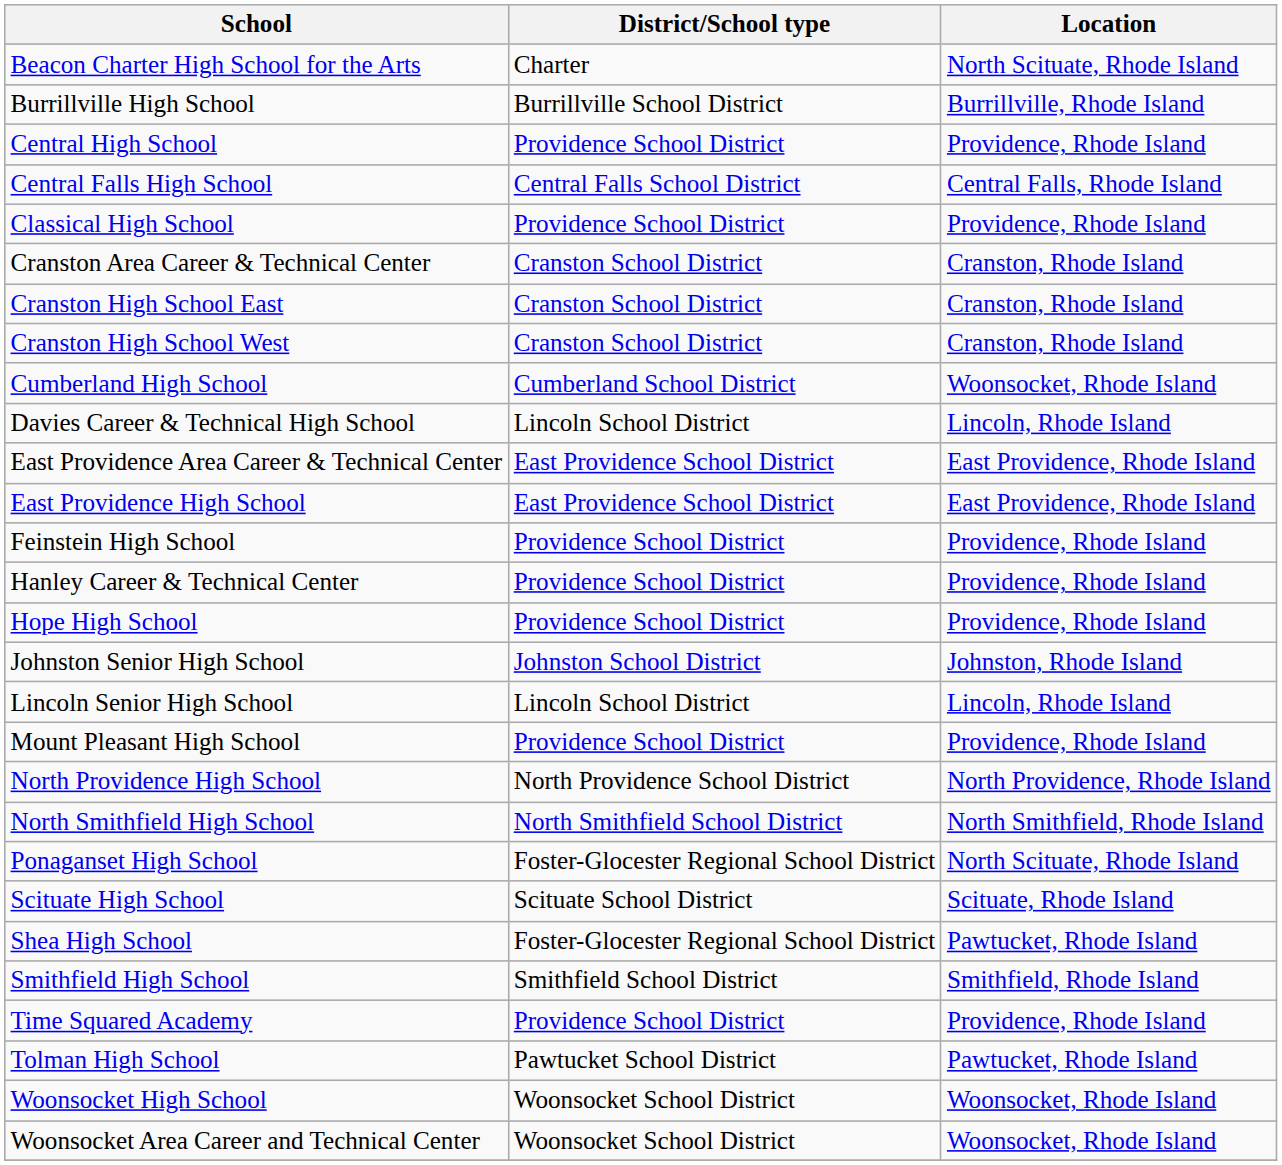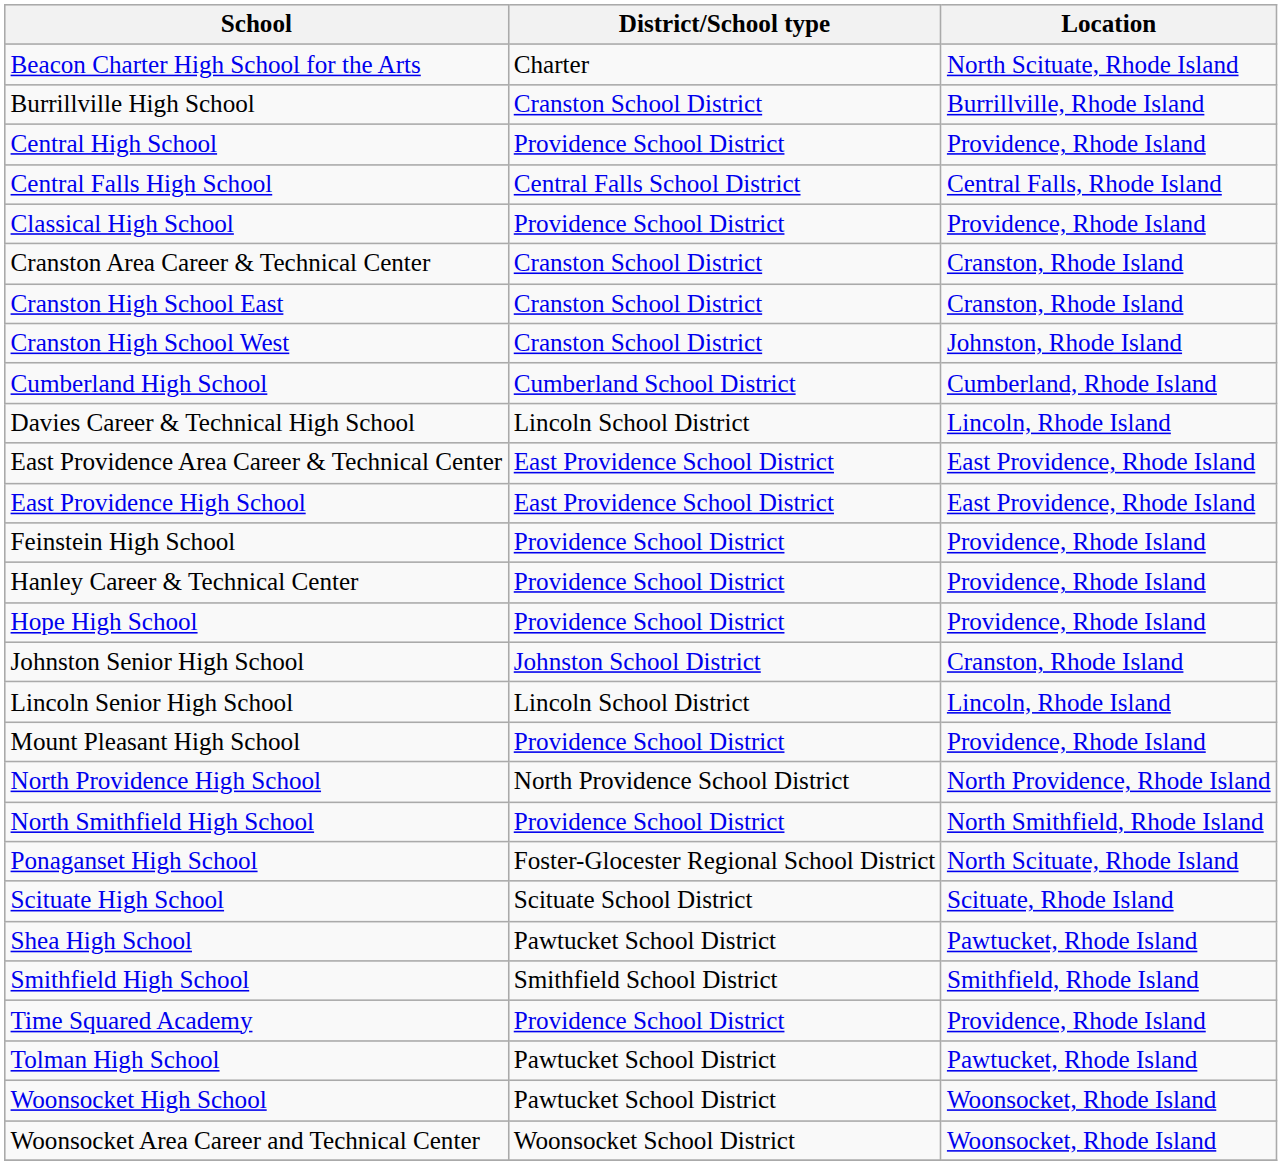Burrillville High School | District/School type: Burrillville School District -> Cranston School District
Cranston High School West | Location: Cranston, Rhode Island -> Johnston, Rhode Island
Cumberland High School | Location: Woonsocket, Rhode Island -> Cumberland, Rhode Island
Johnston Senior High School | Location: Johnston, Rhode Island -> Cranston, Rhode Island
North Smithfield High School | District/School type: North Smithfield School District -> Providence School District
Shea High School | District/School type: Foster-Glocester Regional School District -> Pawtucket School District
Woonsocket High School | District/School type: Woonsocket School District -> Pawtucket School District
